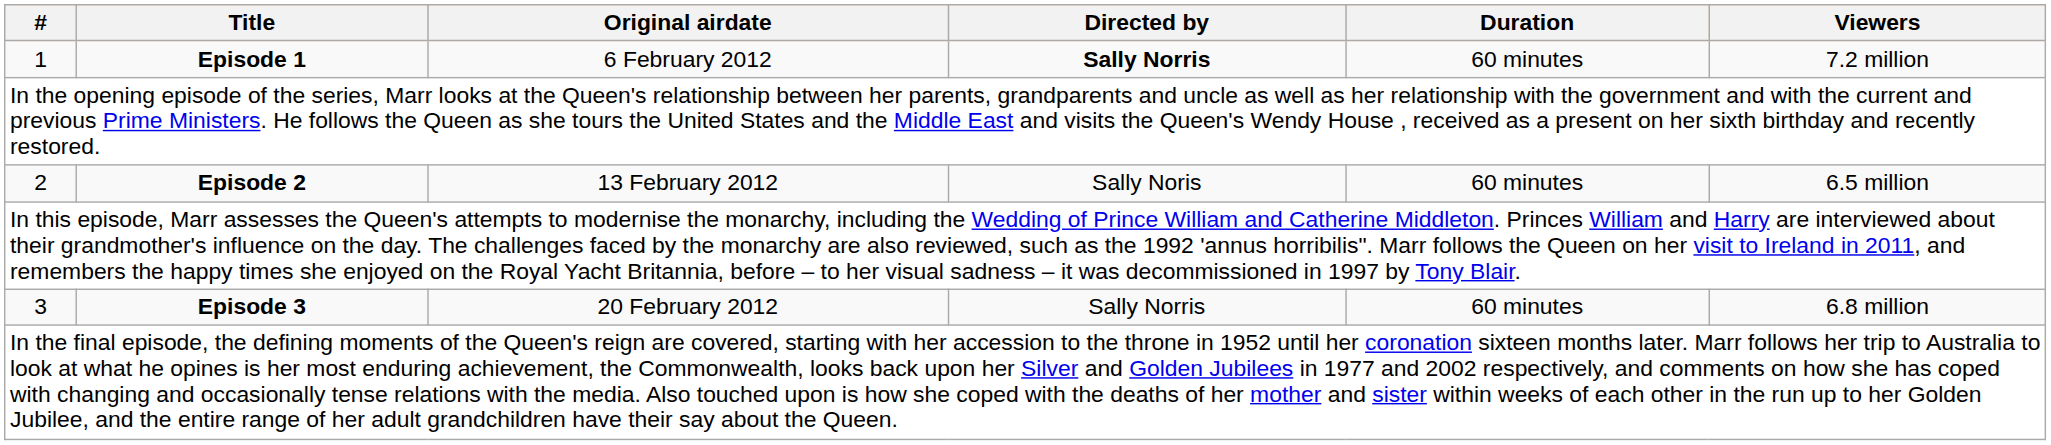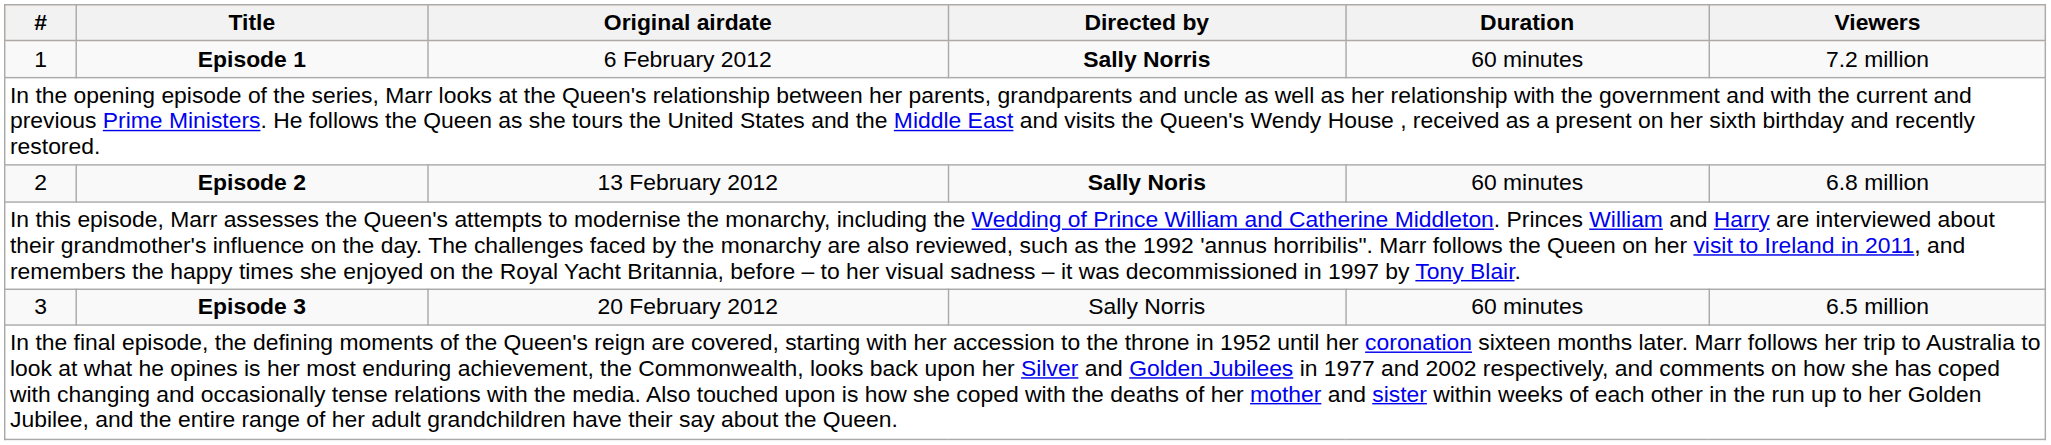2 | Directed by: normal -> bold
2 | Viewers: 6.5 million -> 6.8 million
3 | Viewers: 6.8 million -> 6.5 million
